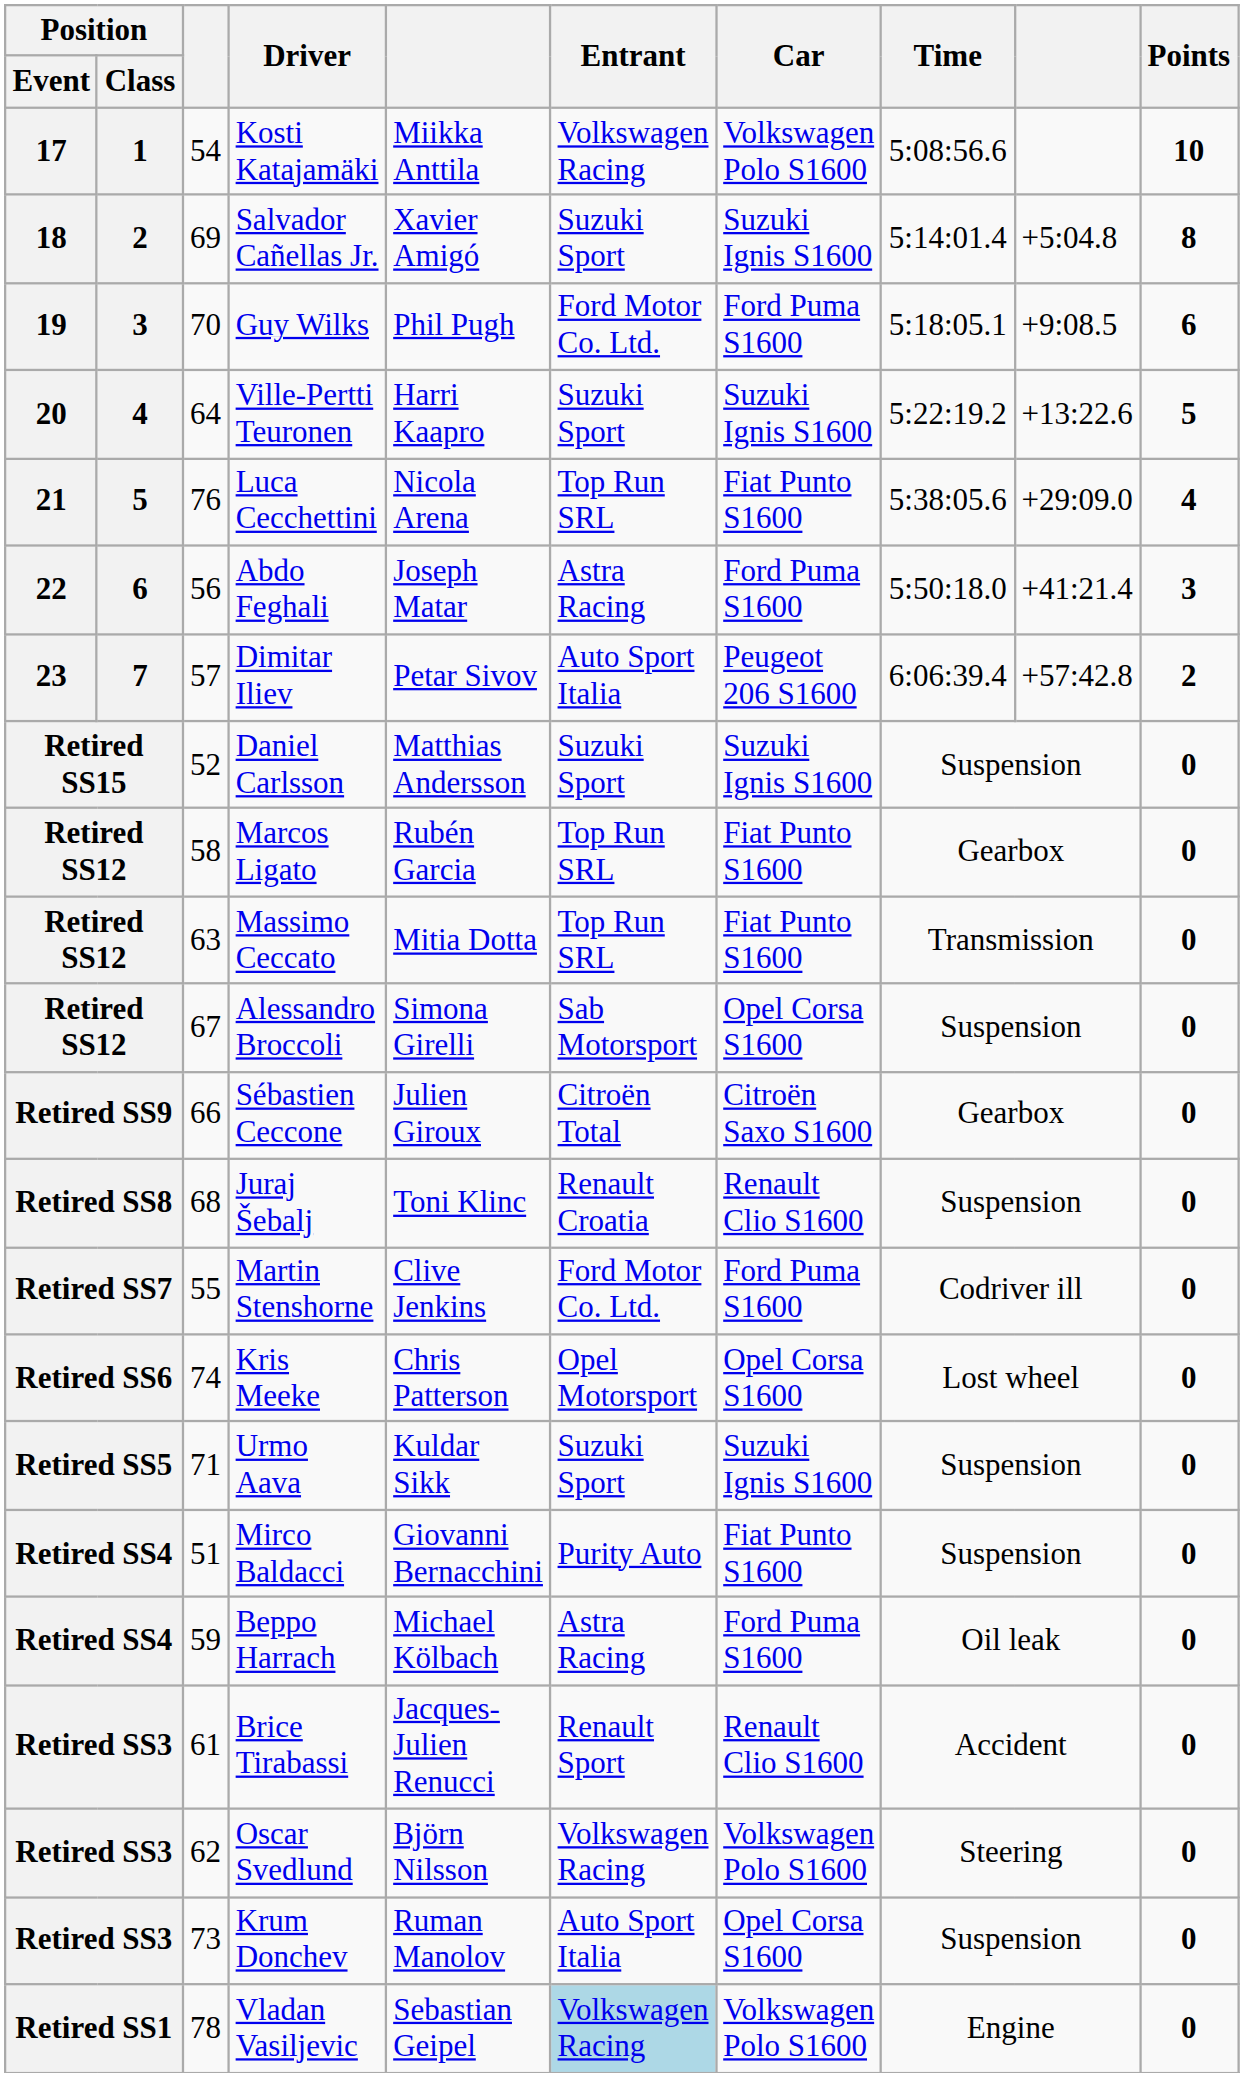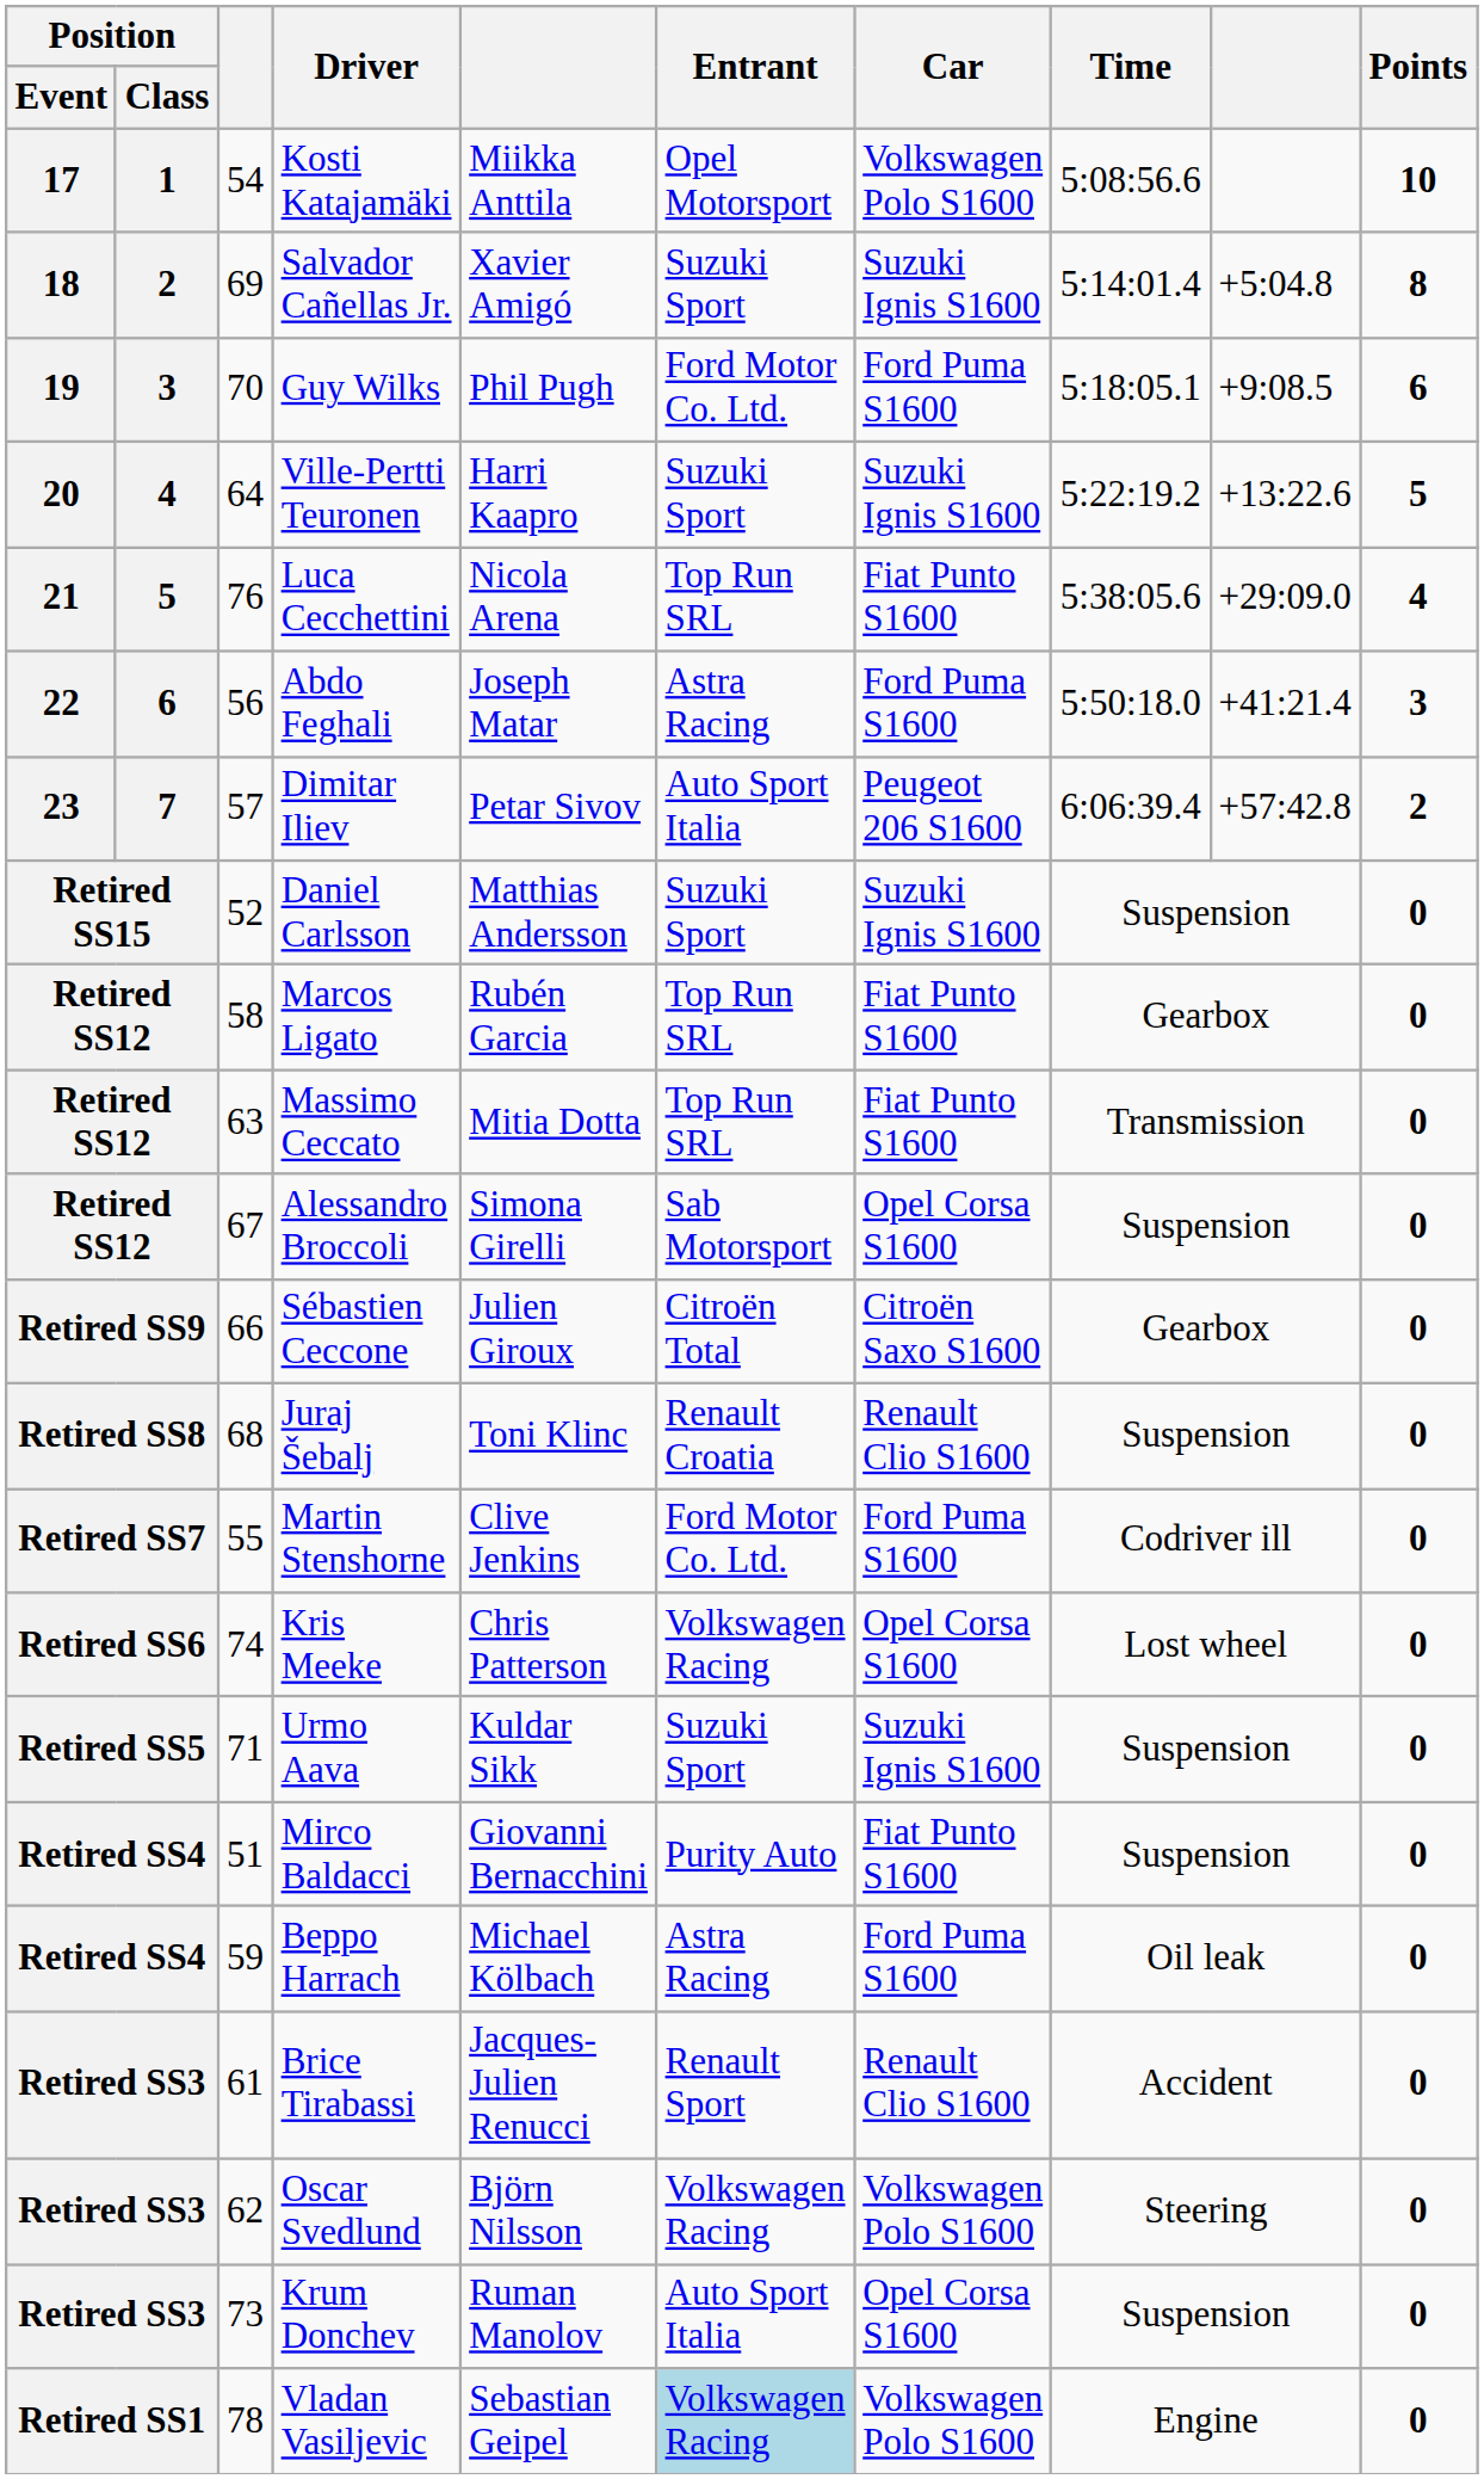Kosti Katajamäki | Entrant: Volkswagen Racing -> Opel Motorsport
Kris Meeke | Entrant: Opel Motorsport -> Volkswagen Racing
